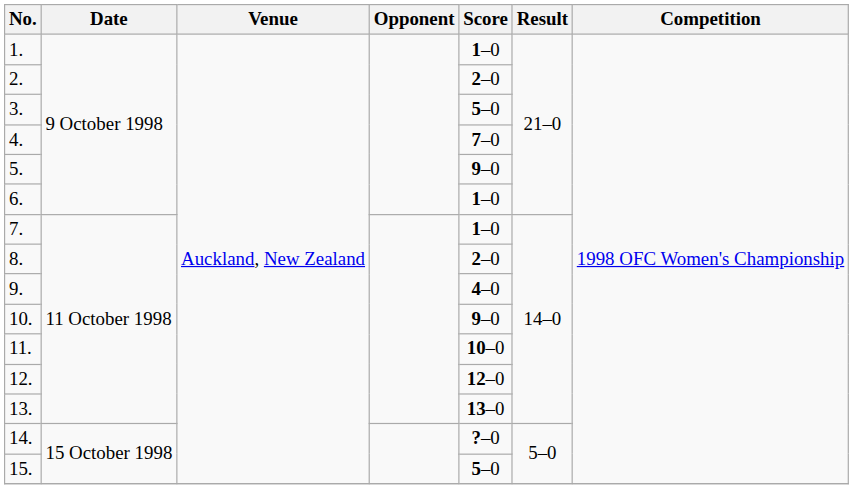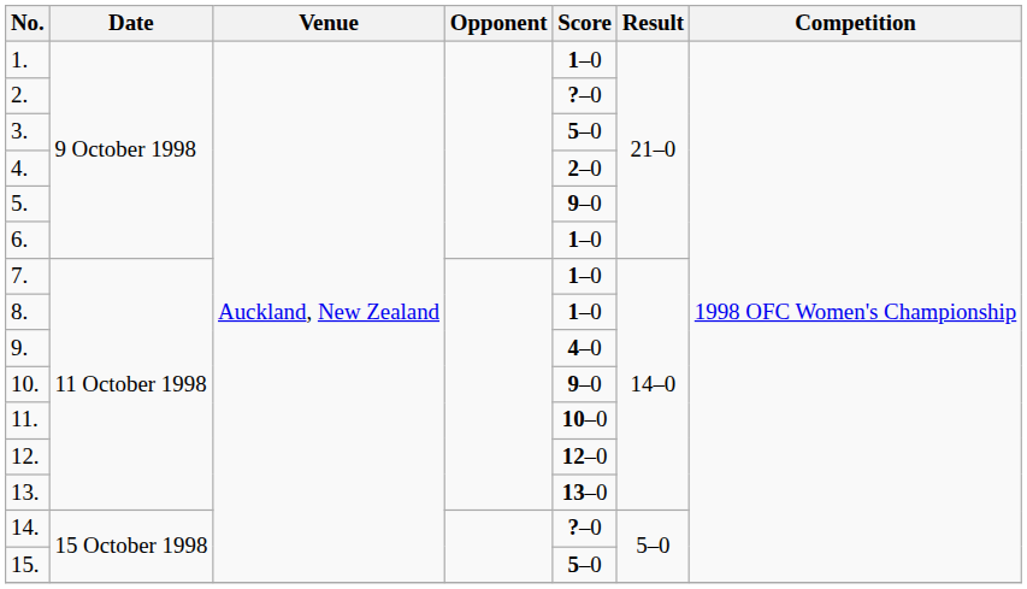2. | Score: 2–0 -> ?–0
4. | Score: 7–0 -> 2–0
8. | Score: 2–0 -> 1–0
